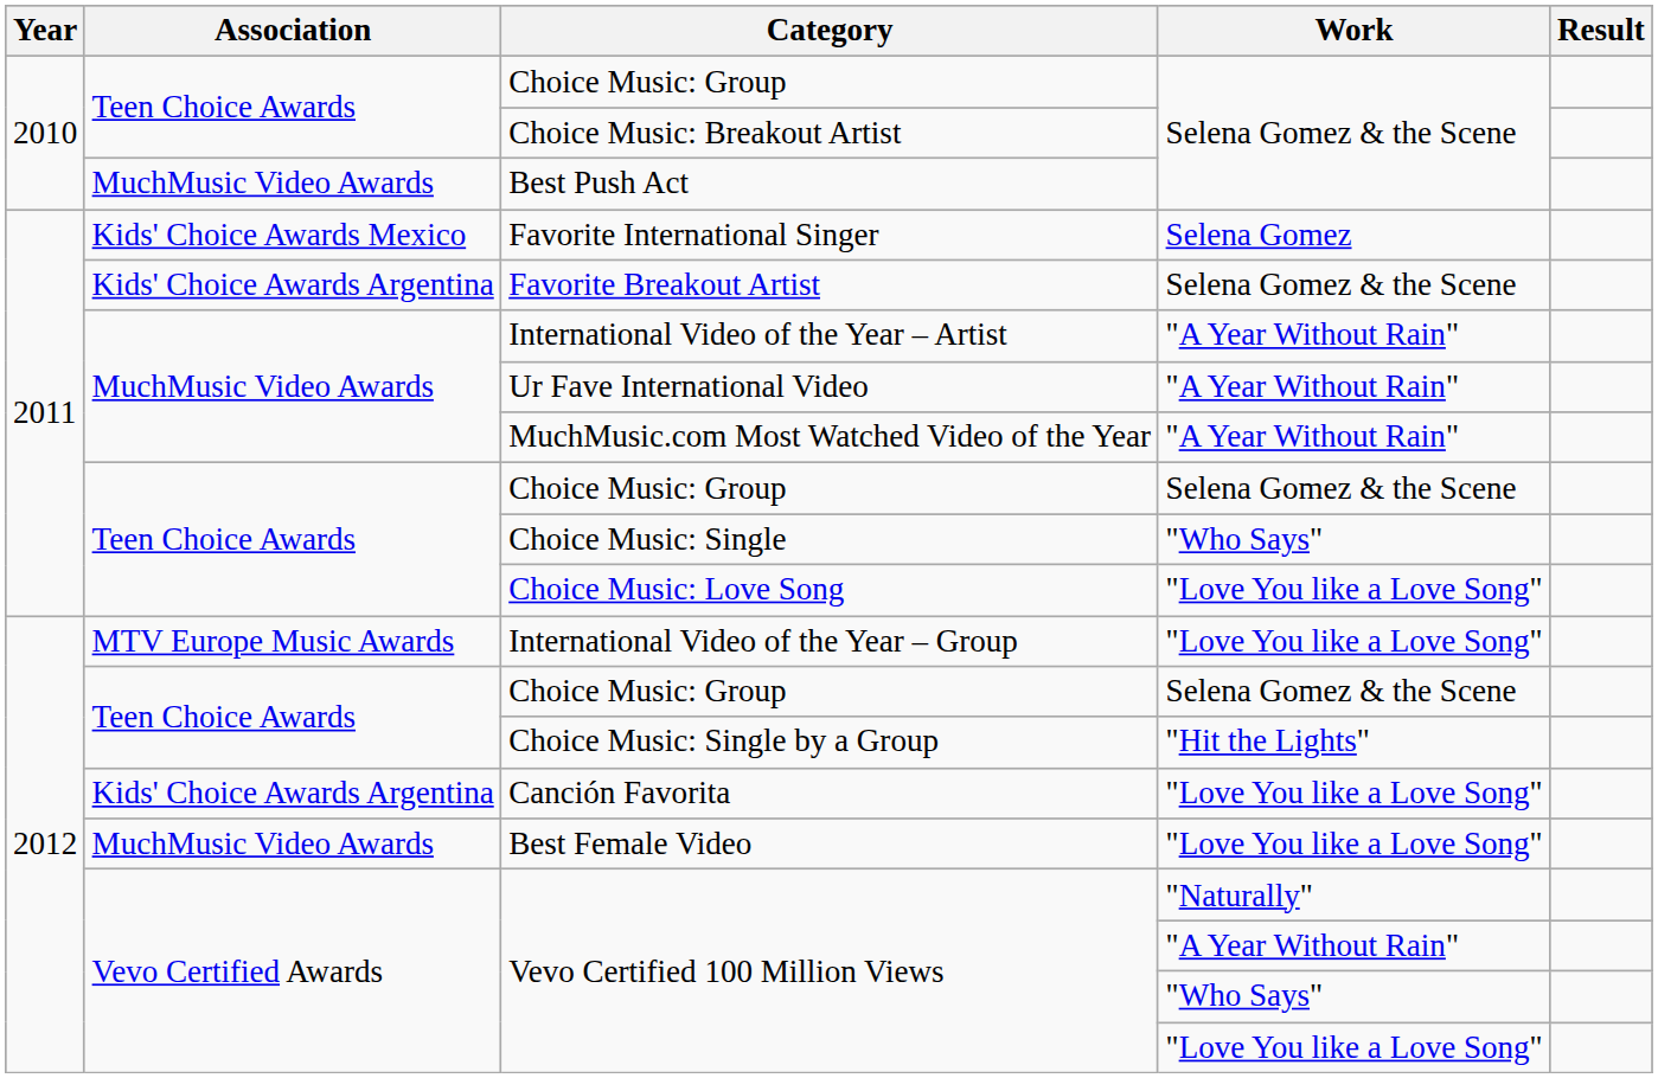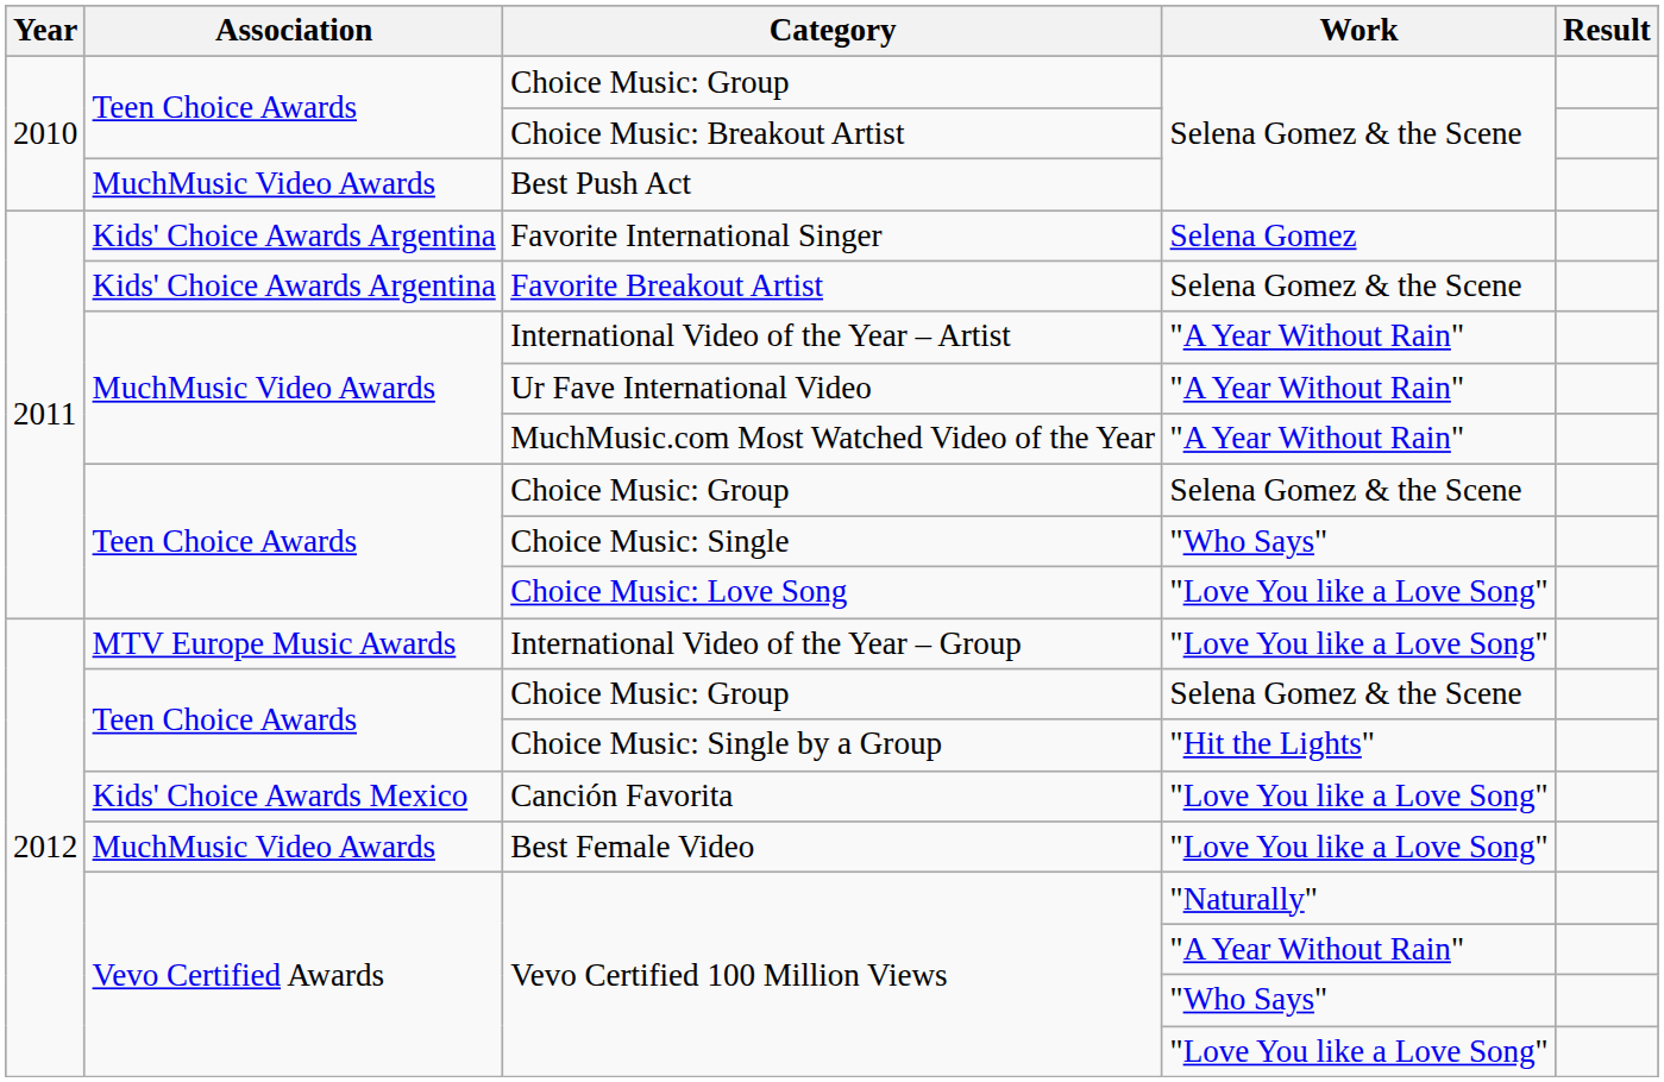Favorite International Singer | Association: Kids' Choice Awards Mexico -> Kids' Choice Awards Argentina
Canción Favorita | Association: Kids' Choice Awards Argentina -> Kids' Choice Awards Mexico
